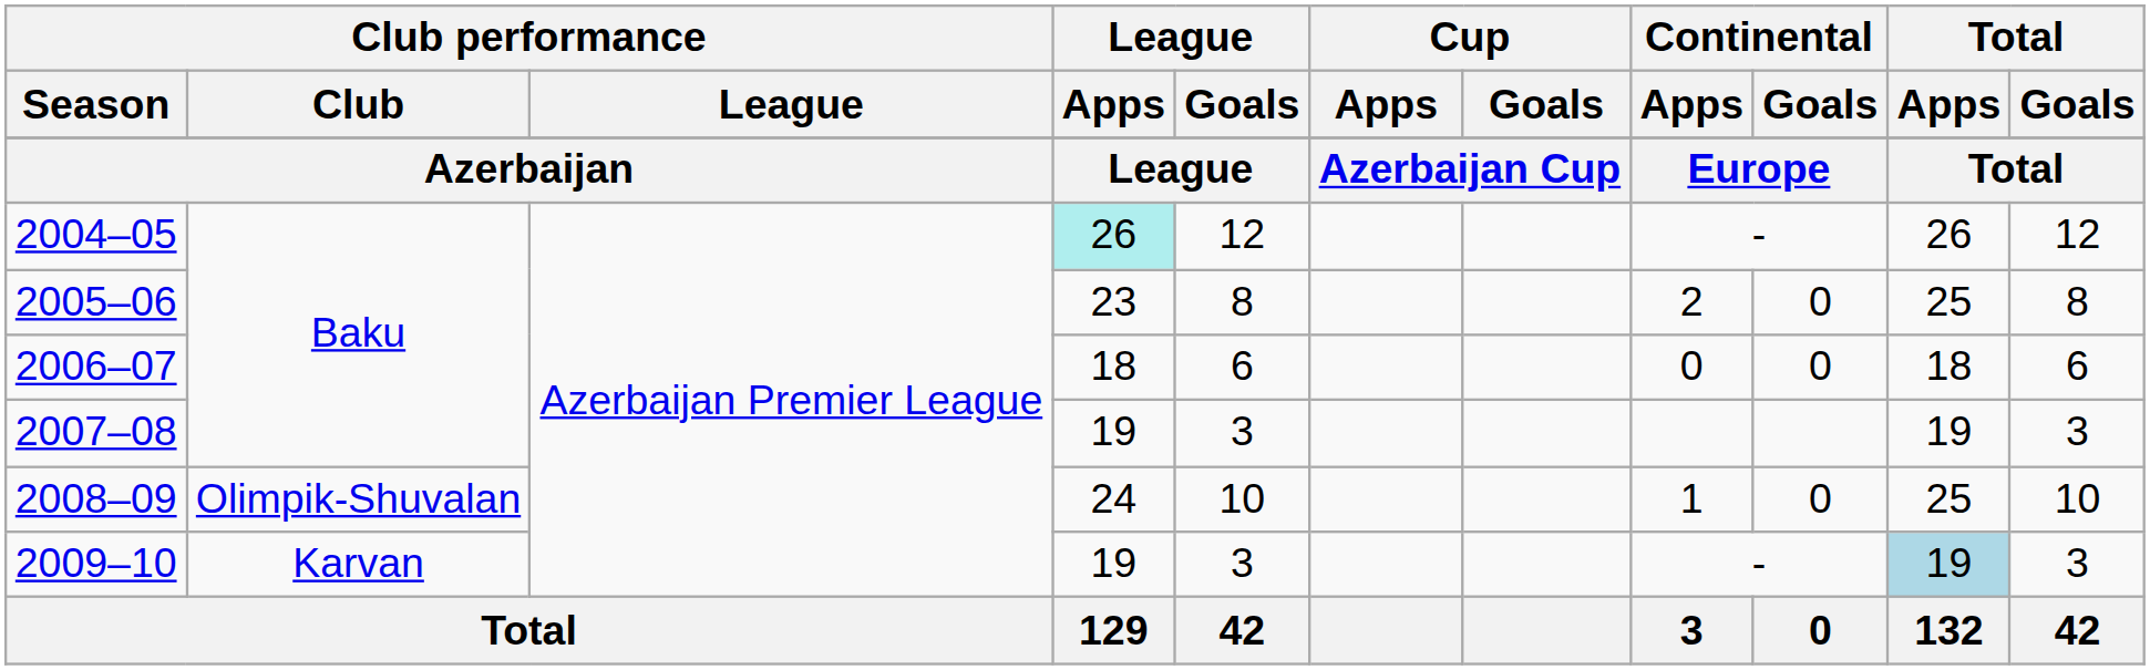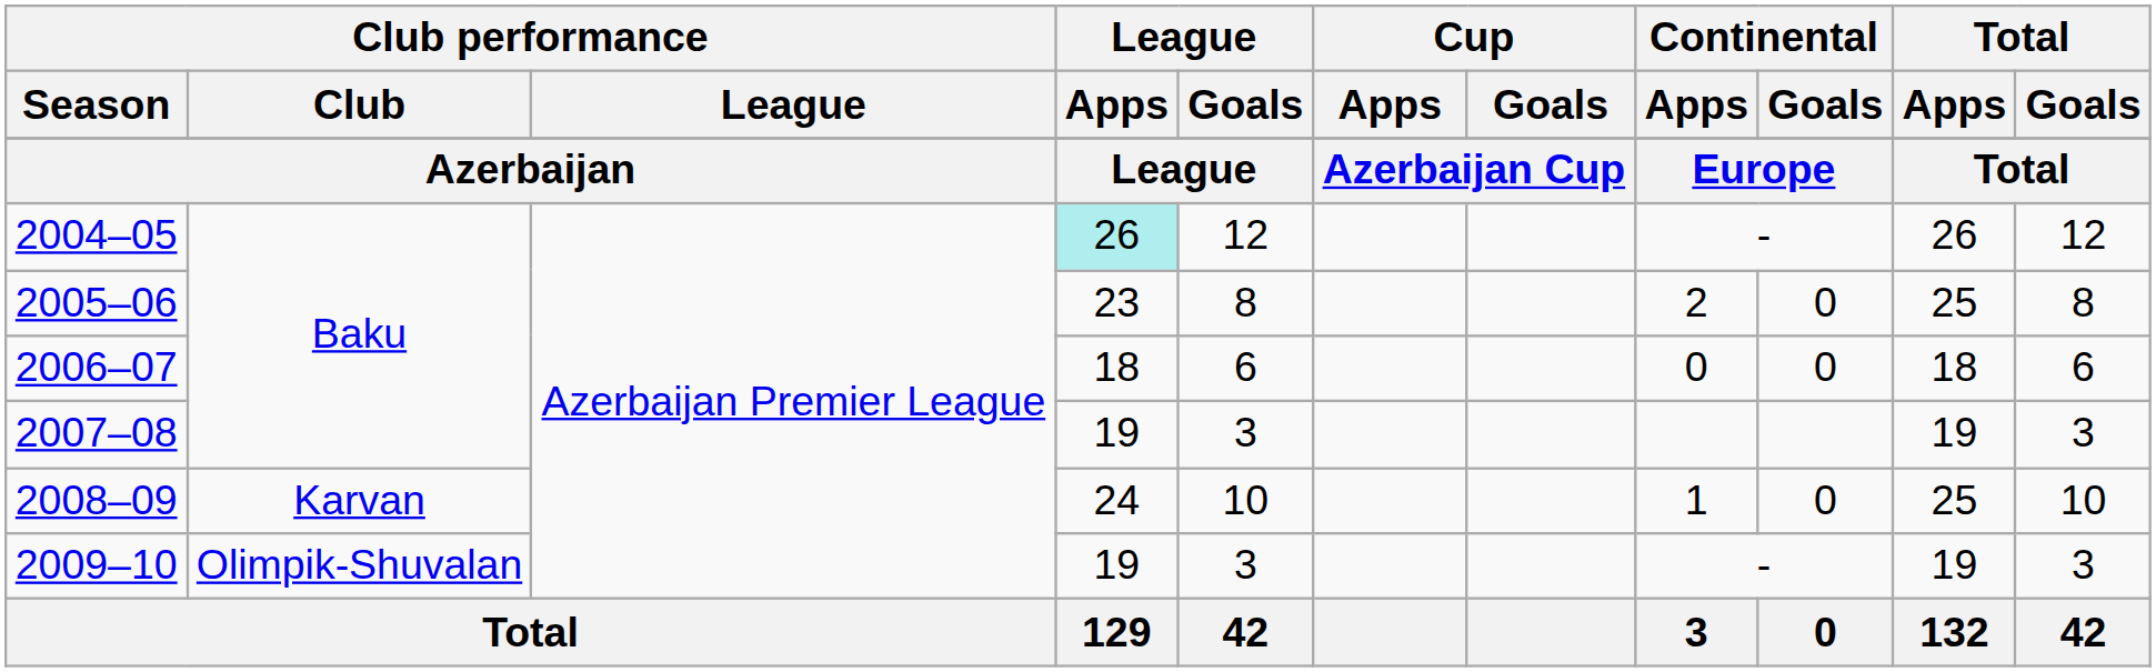2008–09 | Club performance / Club: Olimpik-Shuvalan -> Karvan
2009–10 | Club performance / Club: Karvan -> Olimpik-Shuvalan
2009–10 | Total / Apps: lightblue background -> no background
